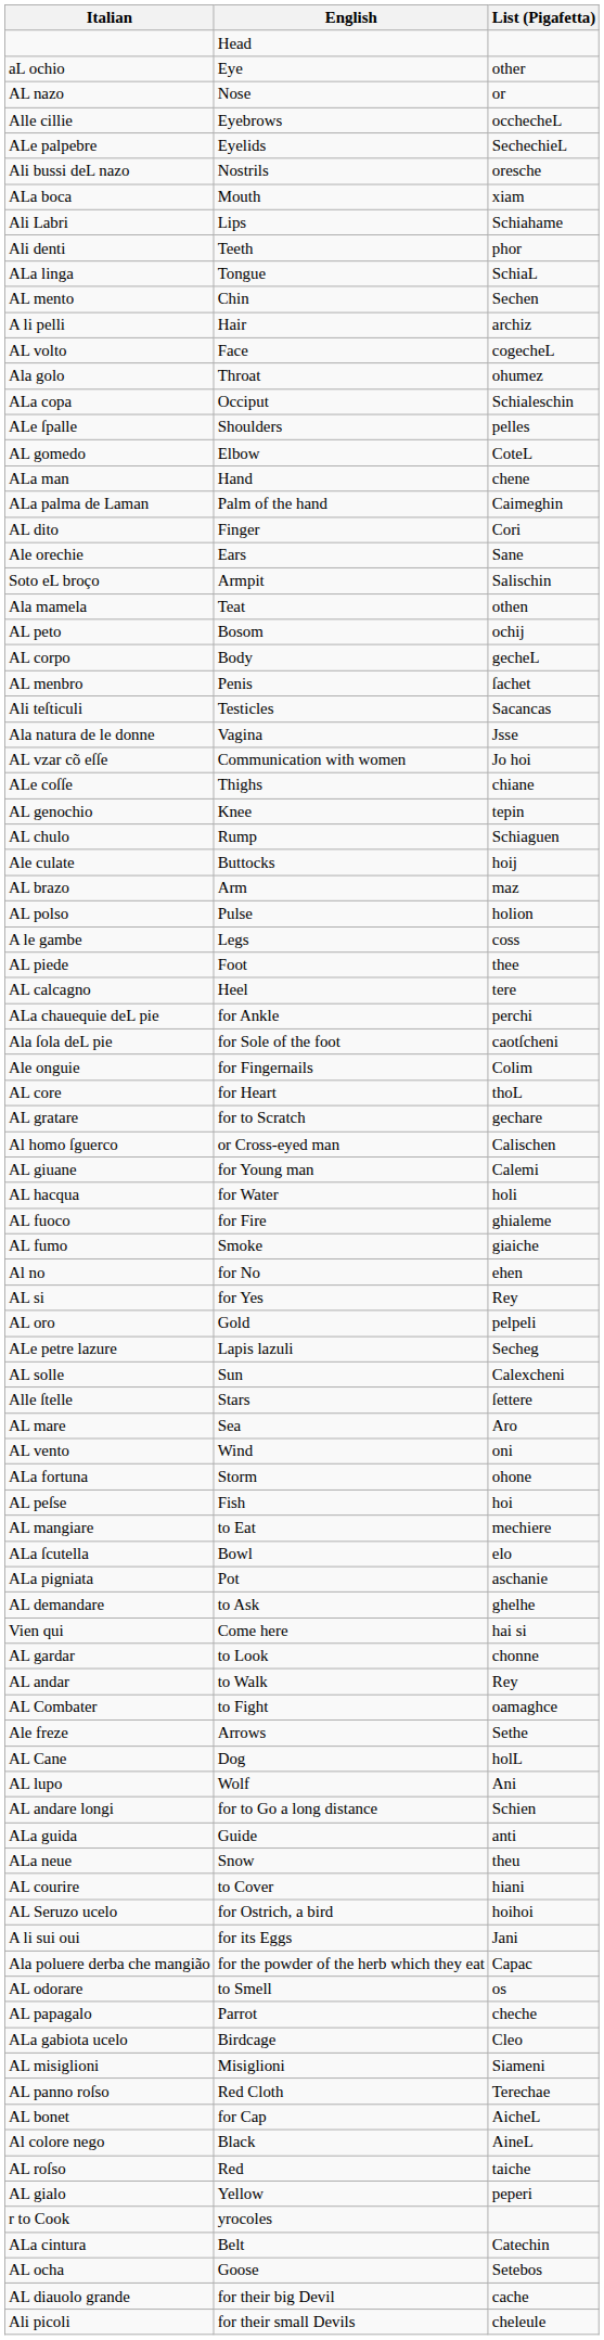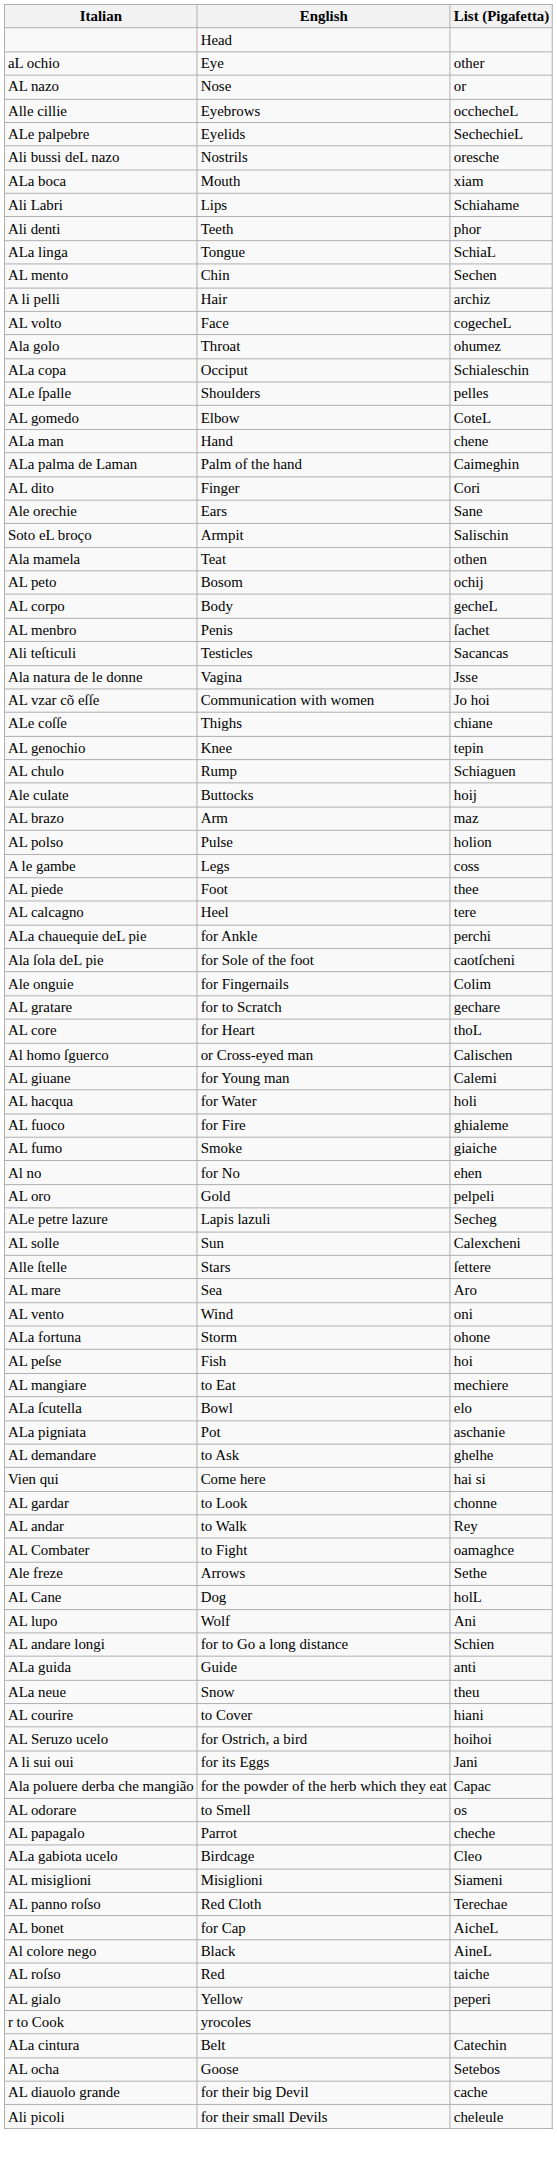rows swapped: AL core <-> AL gratare
- row: AL si | for Yes | Rey
